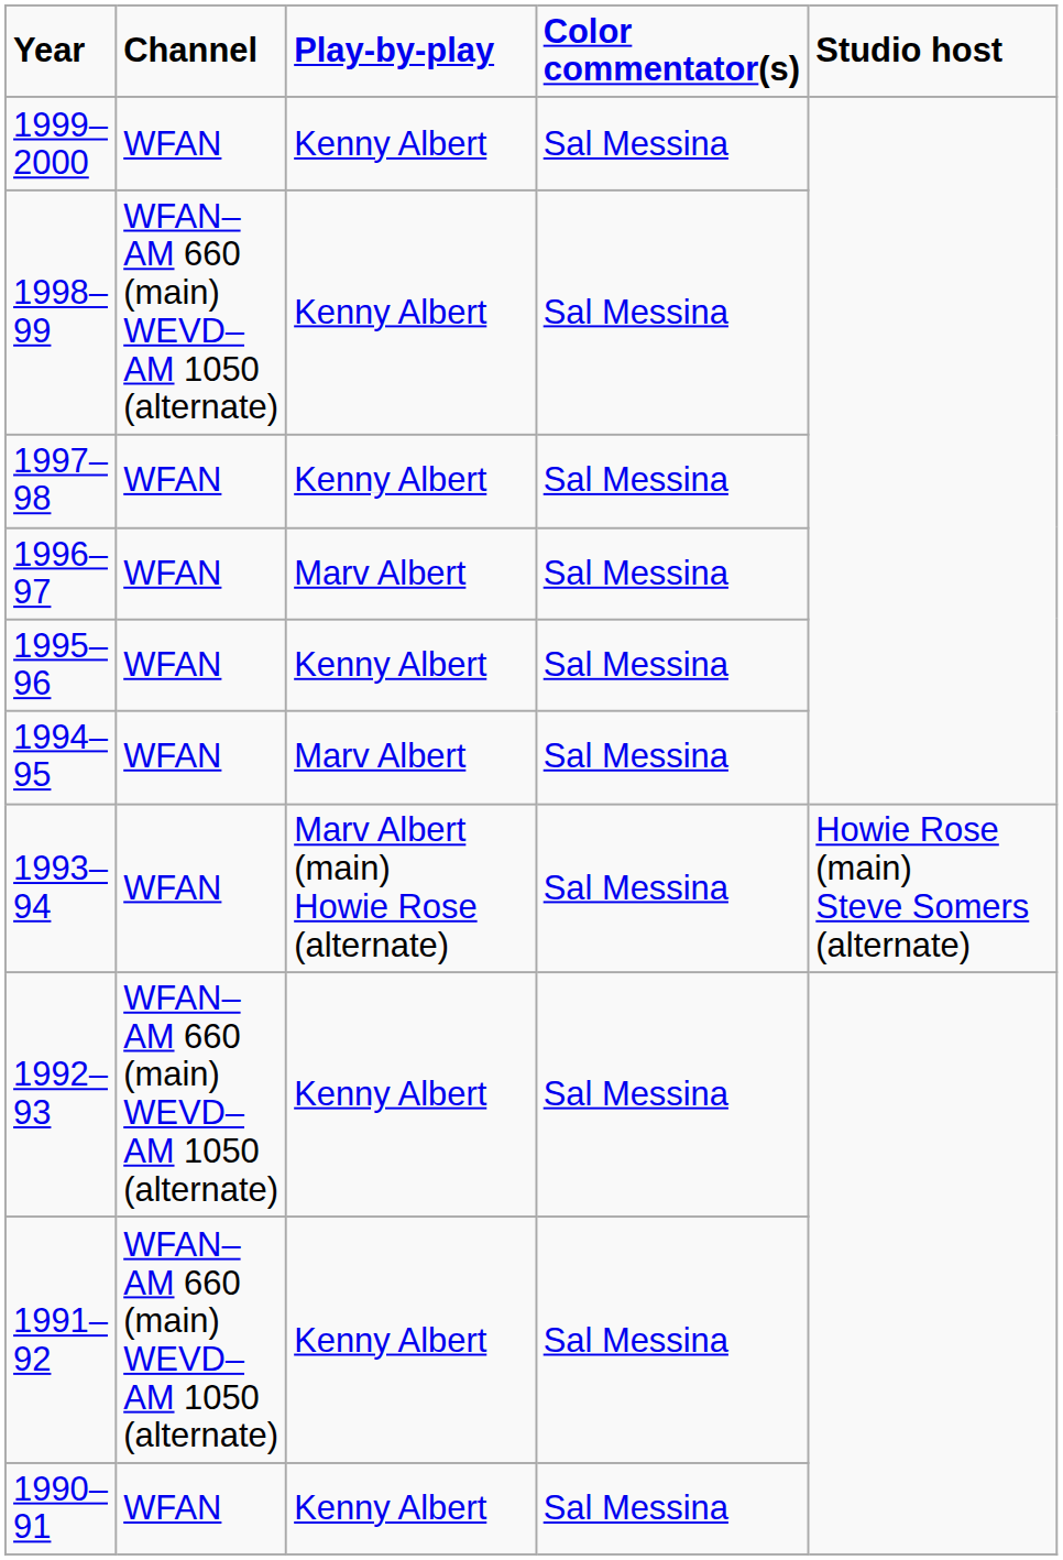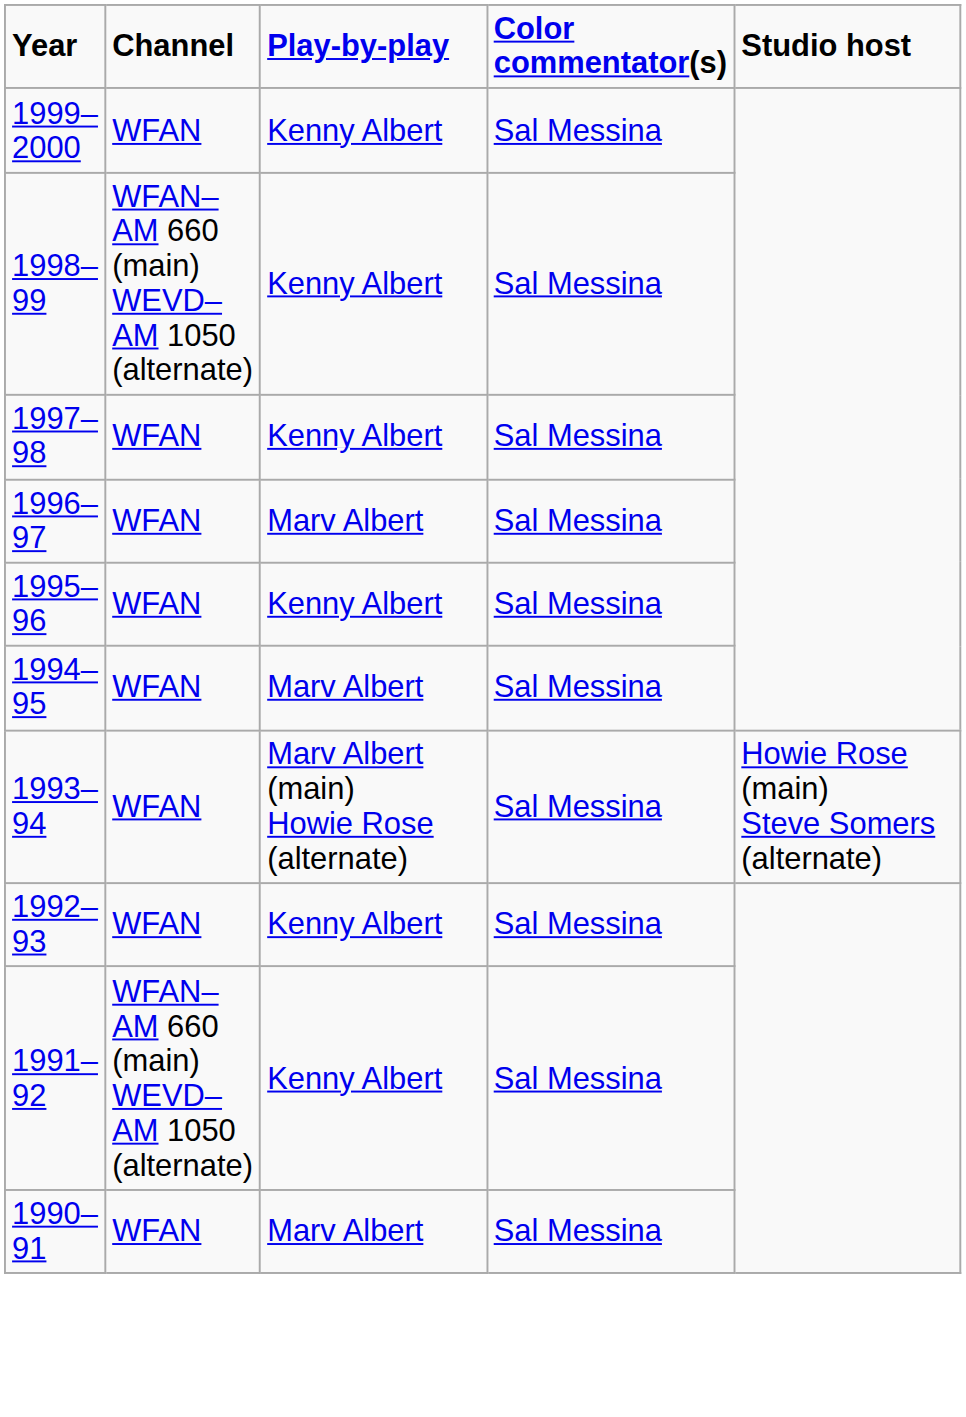1992–93 | Channel: WFAN–AM 660 (main) WEVD–AM 1050 (alternate) -> WFAN
1990–91 | Play-by-play: Kenny Albert -> Marv Albert
